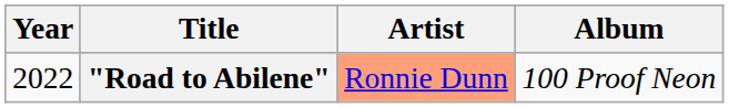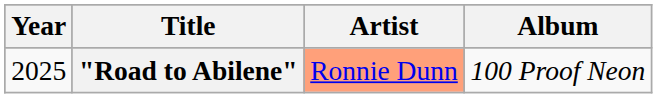"Road to Abilene" | Year: 2022 -> 2025
